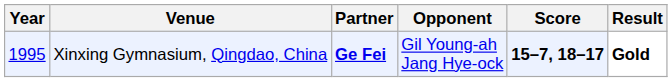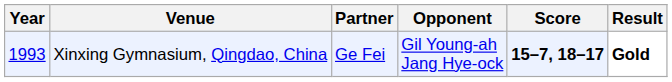Xinxing Gymnasium, Qingdao, China | Year: 1995 -> 1993
Xinxing Gymnasium, Qingdao, China | Partner: bold -> normal
